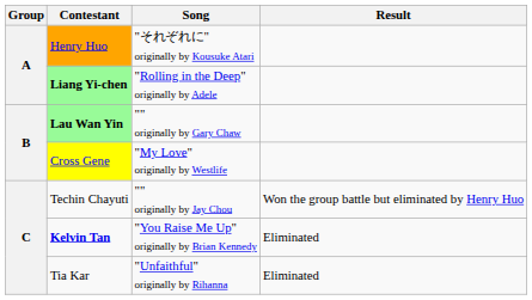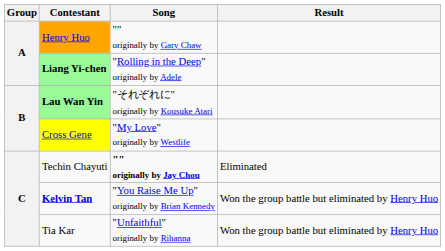Henry Huo | Song: "それぞれに" originally by Kousuke Atari -> "" originally by Gary Chaw
Lau Wan Yin | Song: "" originally by Gary Chaw -> "それぞれに" originally by Kousuke Atari
Techin Chayuti | Song: normal -> bold
Techin Chayuti | Result: Won the group battle but eliminated by Henry Huo -> Eliminated
Kelvin Tan | Result: Eliminated -> Won the group battle but eliminated by Henry Huo
Tia Kar | Result: Eliminated -> Won the group battle but eliminated by Henry Huo
